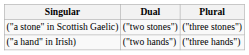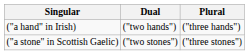rows swapped: ("a hand" in Irish) <-> ("a stone" in Scottish Gaelic)
